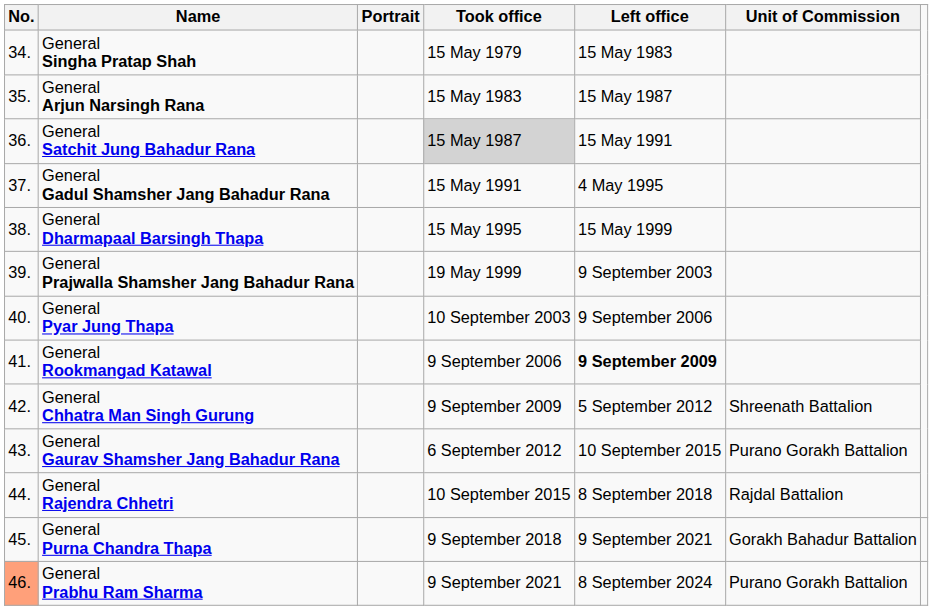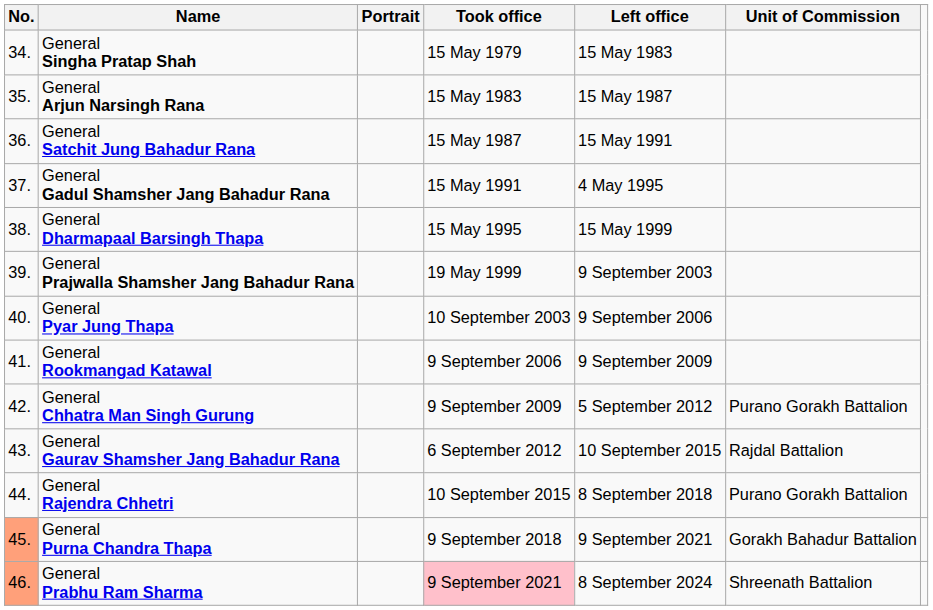General Satchit Jung Bahadur Rana | Took office: lightgrey background -> no background
General Rookmangad Katawal | Left office: bold -> normal
General Chhatra Man Singh Gurung | Unit of Commission: Shreenath Battalion -> Purano Gorakh Battalion
General Gaurav Shamsher Jang Bahadur Rana | Unit of Commission: Purano Gorakh Battalion -> Rajdal Battalion
General Rajendra Chhetri | Unit of Commission: Rajdal Battalion -> Purano Gorakh Battalion
General Purna Chandra Thapa | No.: no background -> lightsalmon background
General Prabhu Ram Sharma | Took office: no background -> pink background
General Prabhu Ram Sharma | Unit of Commission: Purano Gorakh Battalion -> Shreenath Battalion
